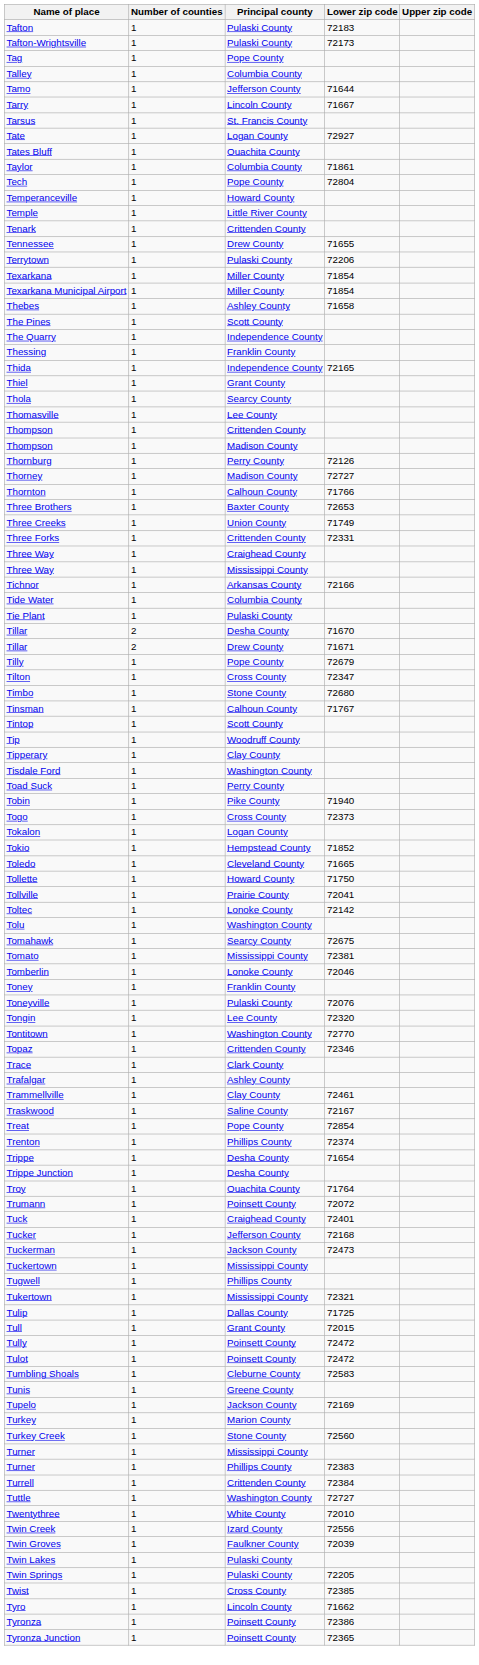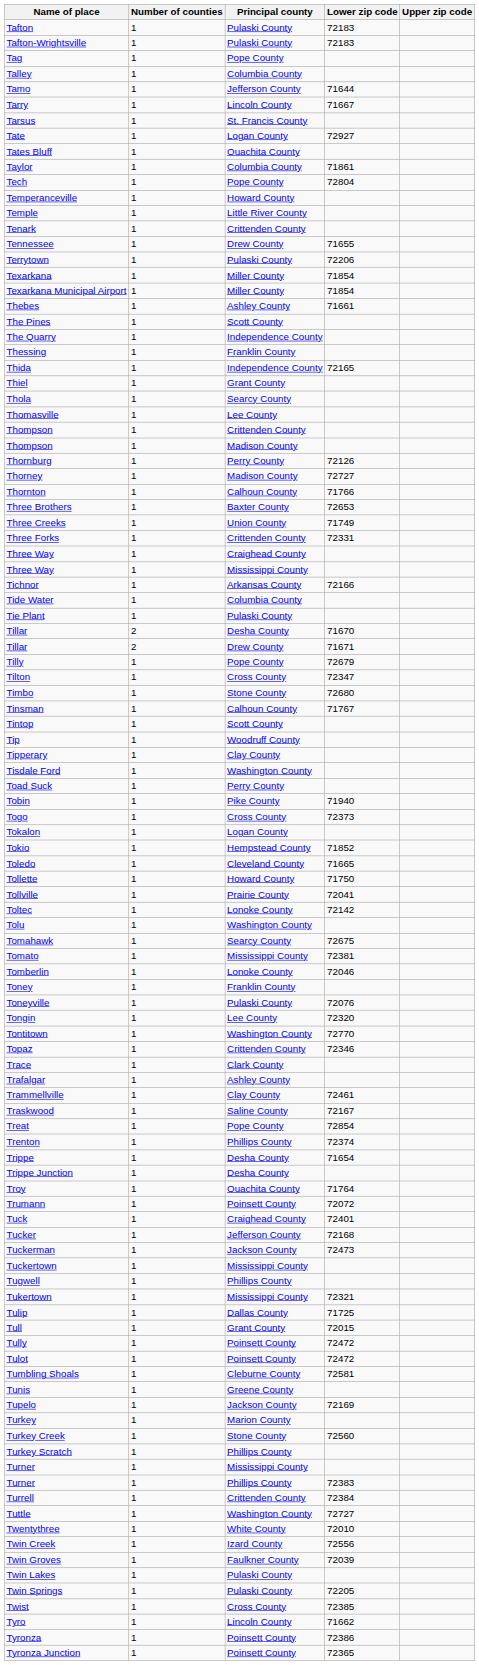Tafton-Wrightsville | Lower zip code: 72173 -> 72183
Thebes | Lower zip code: 71658 -> 71661
Tumbling Shoals | Lower zip code: 72583 -> 72581
+ row: Turkey Scratch | 1 | Phillips County
